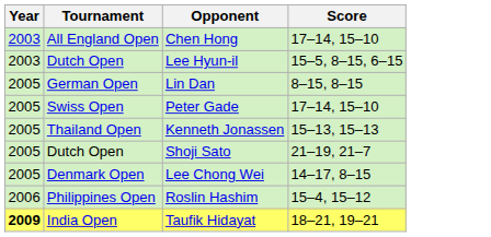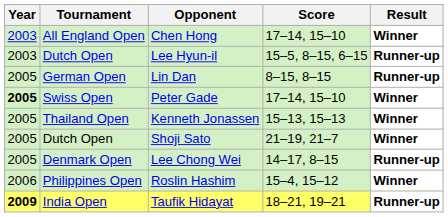+ column: Result | Winner | Runner-up | Runner-up | Winner | Winner | Winner | Runner-up | Winner | Runner-up
Peter Gade | Year: normal -> bold
